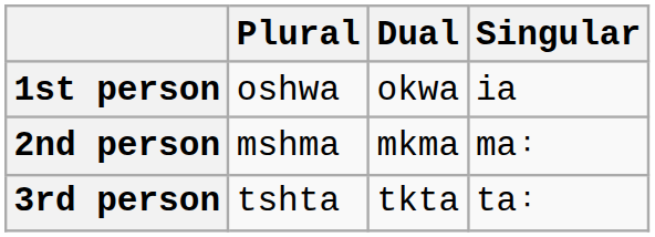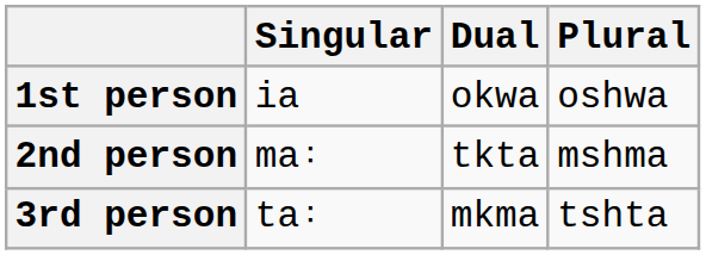columns swapped: Singular <-> Plural
2nd person | Dual: mkma -> tkta
3rd person | Dual: tkta -> mkma
